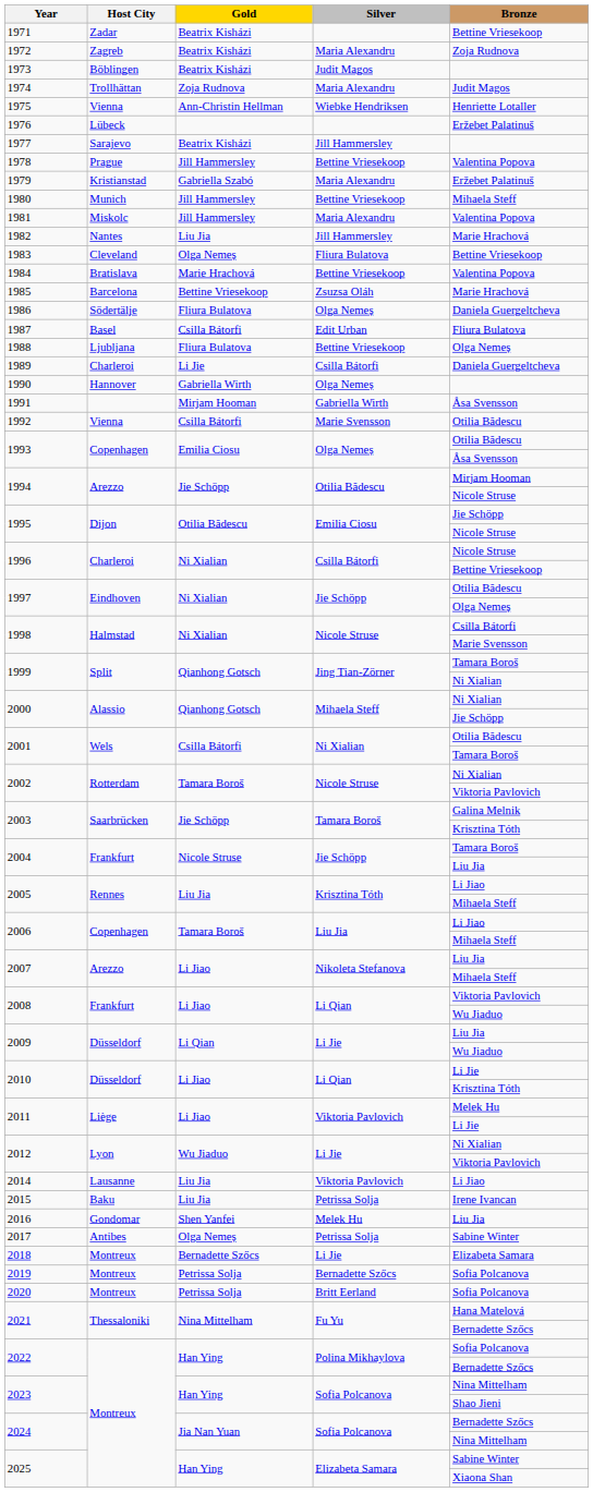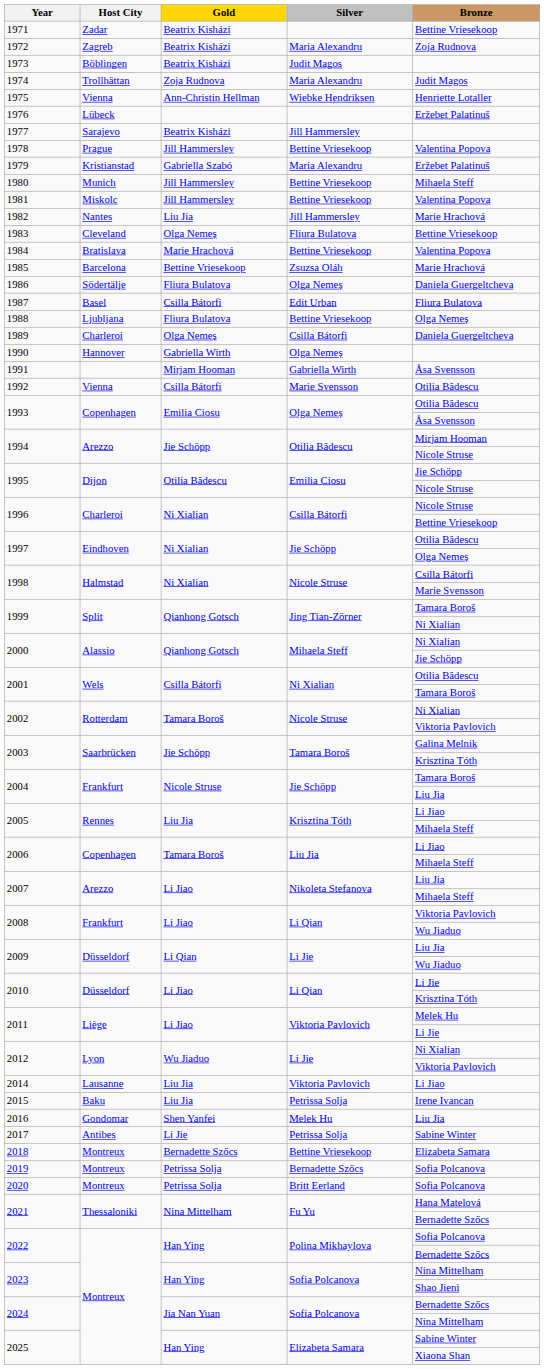1981 | Silver: Maria Alexandru -> Bettine Vriesekoop
1989 | Gold: Li Jie -> Olga Nemeș
2017 | Gold: Olga Nemeș -> Li Jie
2018 | Silver: Li Jie -> Bettine Vriesekoop
